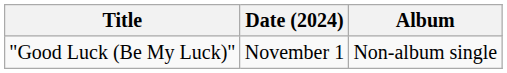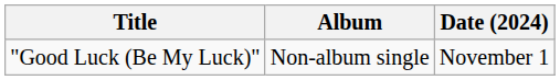columns swapped: Date (2024) <-> Album
